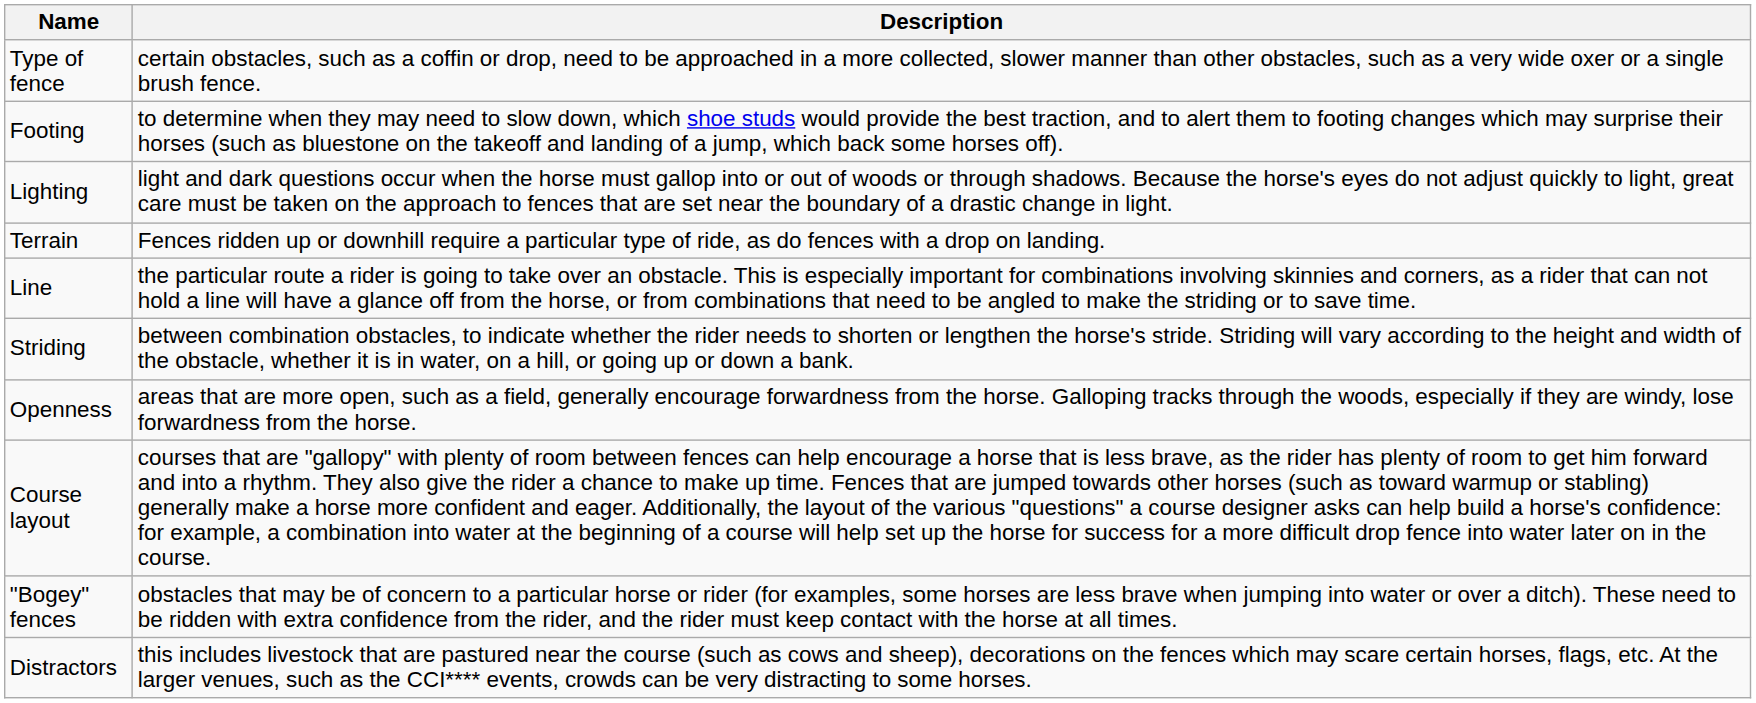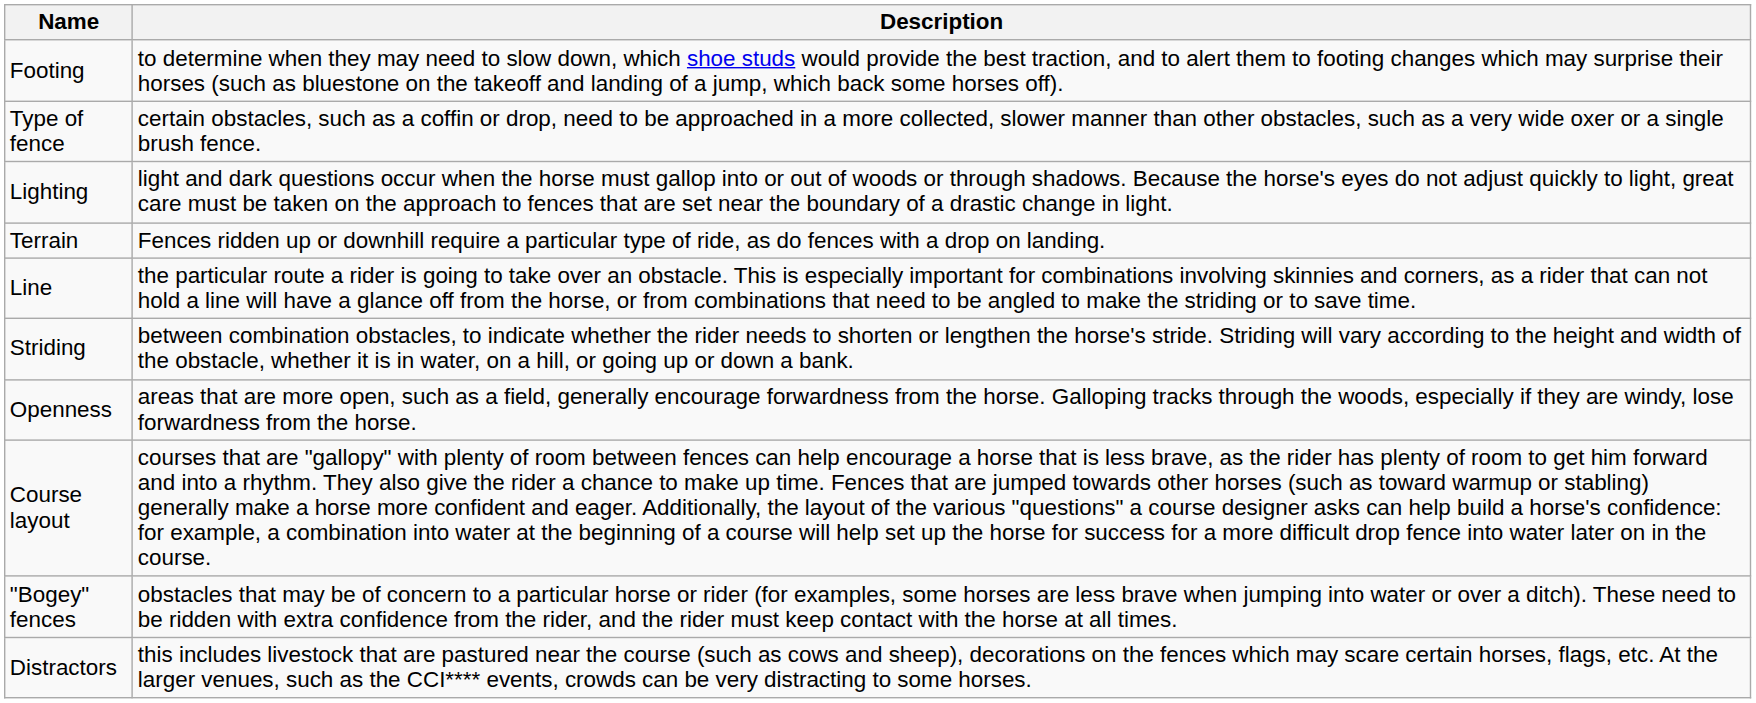rows swapped: Type of fence <-> Footing
